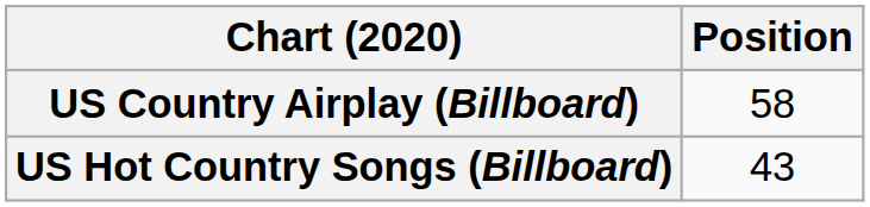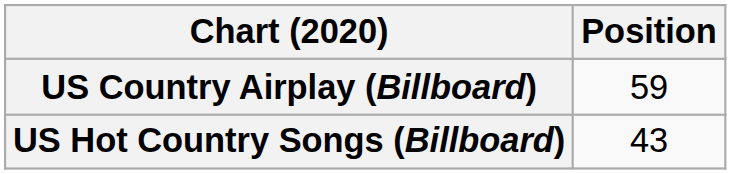US Country Airplay (Billboard) | Position: 58 -> 59
